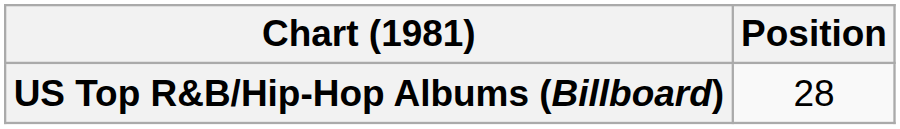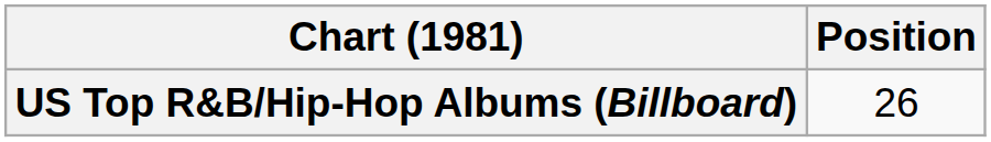US Top R&B/Hip-Hop Albums (Billboard) | Position: 28 -> 26
